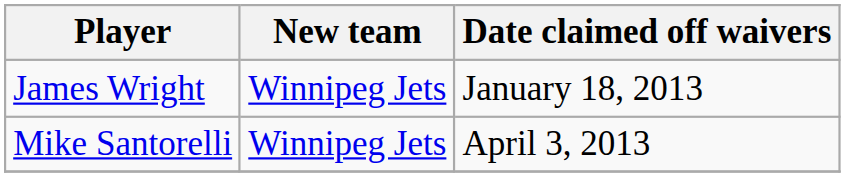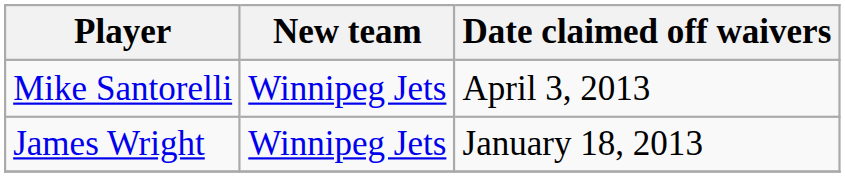rows swapped: James Wright <-> Mike Santorelli
